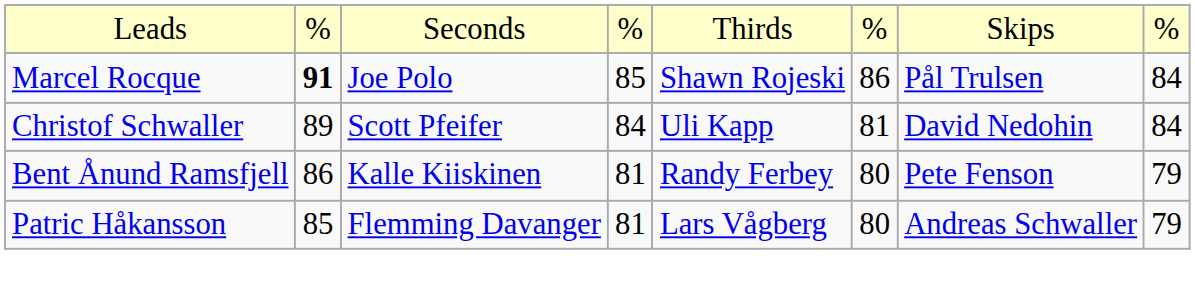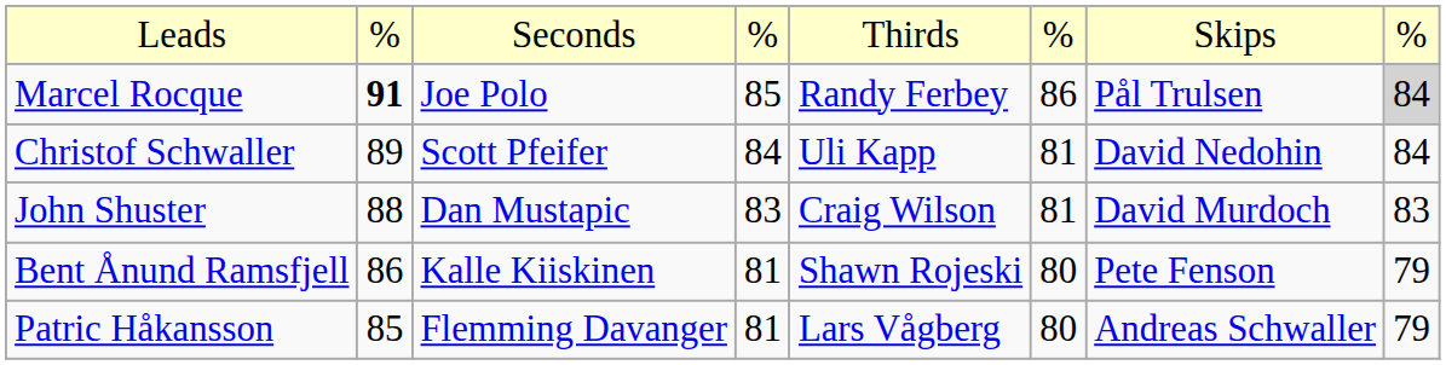Marcel Rocque | column 5: Shawn Rojeski -> Randy Ferbey
Marcel Rocque | column 8: no background -> lightgrey background
+ row: John Shuster | 88 | Dan Mustapic | 83 | Craig Wilson | 81 | David Murdoch | 83
Bent Ånund Ramsfjell | column 5: Randy Ferbey -> Shawn Rojeski
